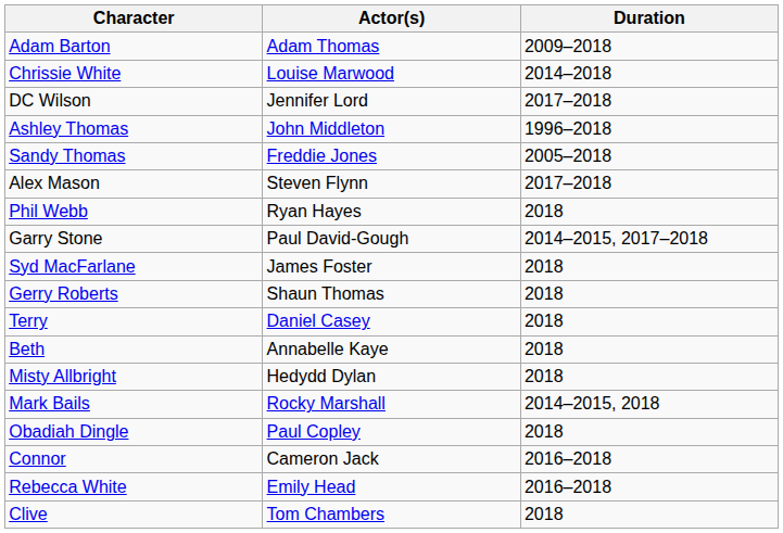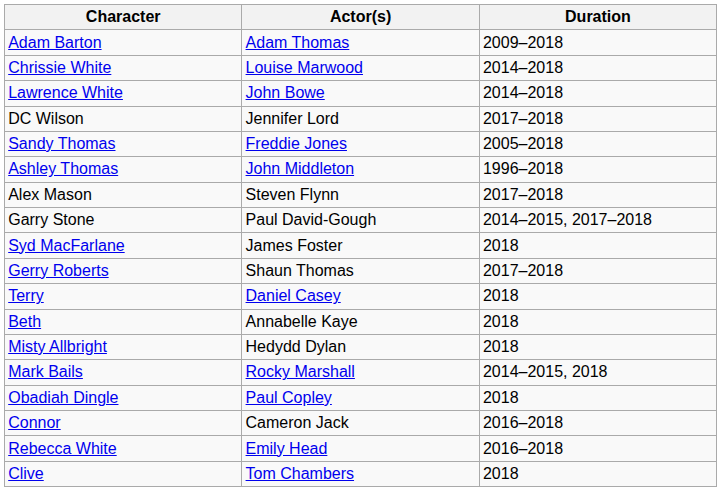+ row: Lawrence White | John Bowe | 2014–2018
rows swapped: Ashley Thomas <-> Sandy Thomas
- row: Phil Webb | Ryan Hayes | 2018
Gerry Roberts | Duration: 2018 -> 2017–2018
